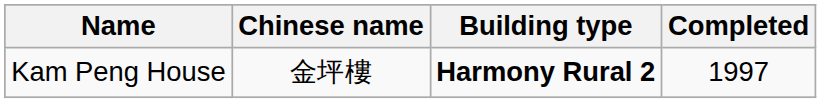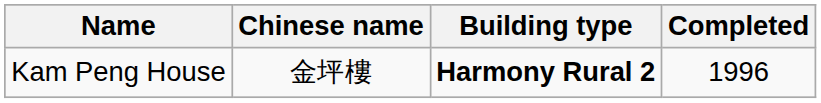Kam Peng House | Completed: 1997 -> 1996
